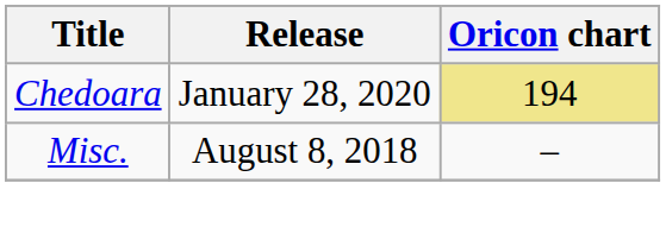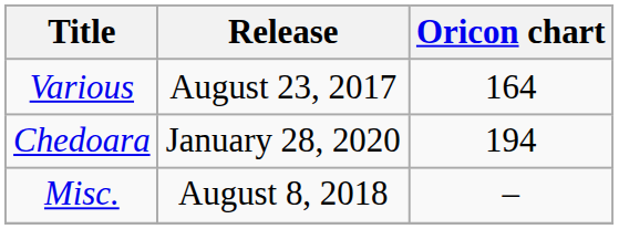+ row: Various | August 23, 2017 | 164
Chedoara | Oricon chart: khaki background -> no background
